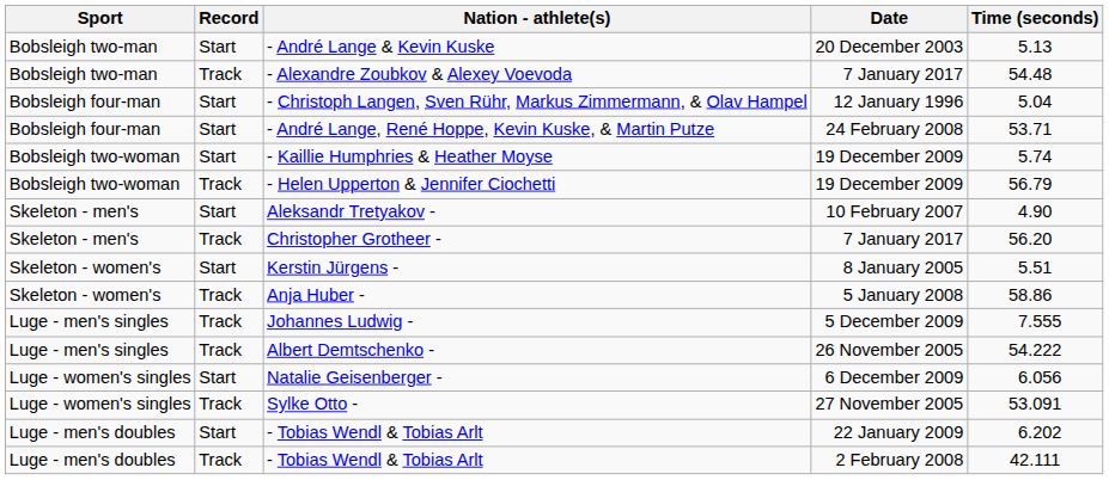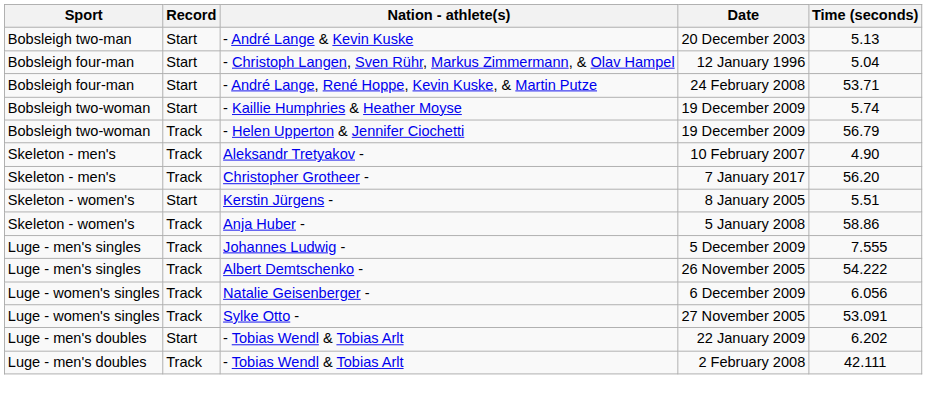- row: Bobsleigh two-man | Track | - Alexandre Zoubkov & Alexey Voevoda | 7 January 2017 | 54.48
Aleksandr Tretyakov - | Record: Start -> Track
Natalie Geisenberger - | Record: Start -> Track
